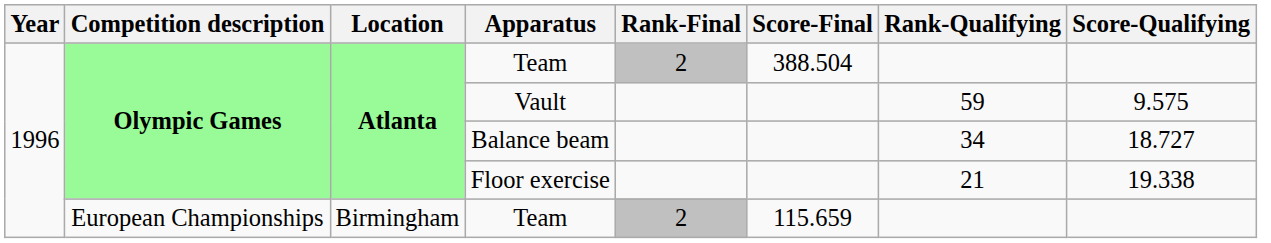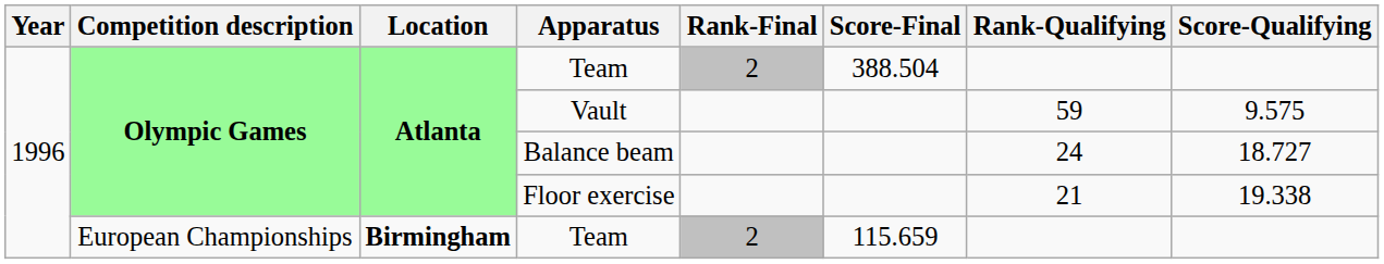Balance beam | Rank-Qualifying: 34 -> 24
European Championships / Team | Location: normal -> bold
